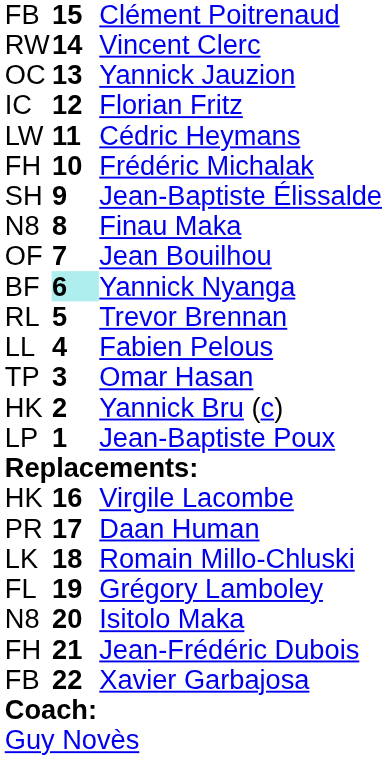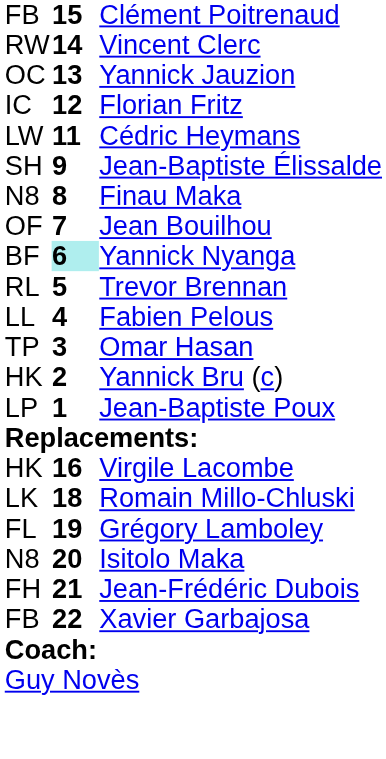- row: FH | 10 | Frédéric Michalak
- row: PR | 17 | Daan Human
